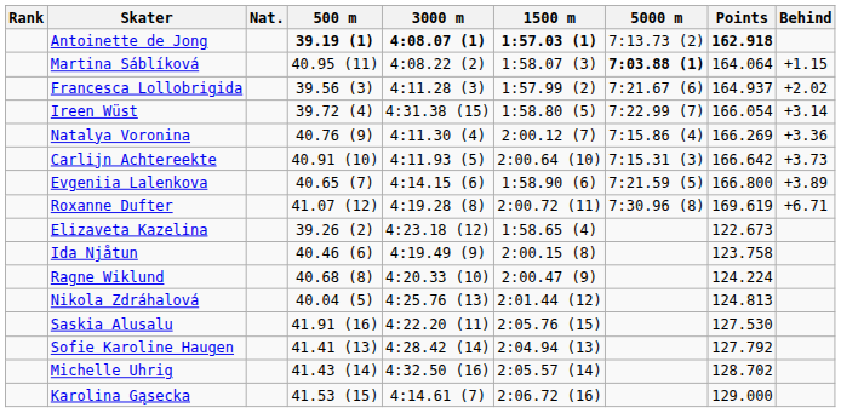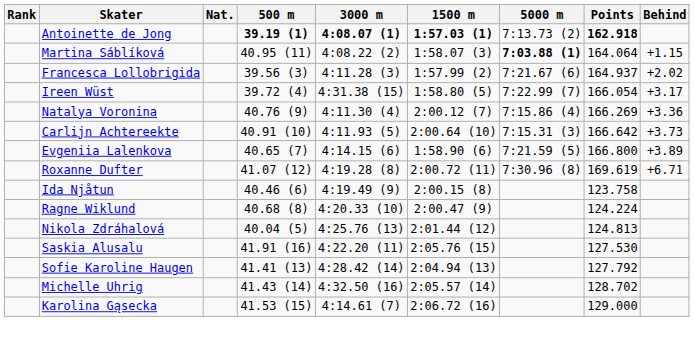Ireen Wüst | Behind: +3.14 -> +3.17
- row: Elizaveta Kazelina | 39.26 (2) | 4:23.18 (12) | 1:58.65 (4) | 122.673
